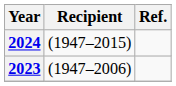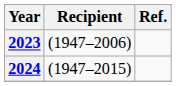rows swapped: 2023 <-> 2024
